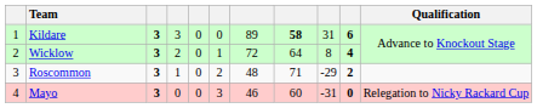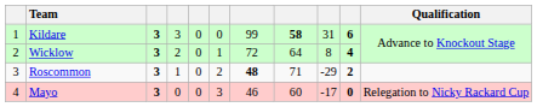Kildare | column 7: 89 -> 99
Roscommon | column 7: normal -> bold
Mayo | column 9: -31 -> -17
